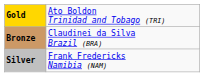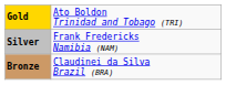rows swapped: Silver <-> Bronze
